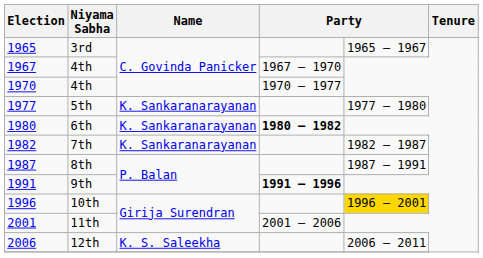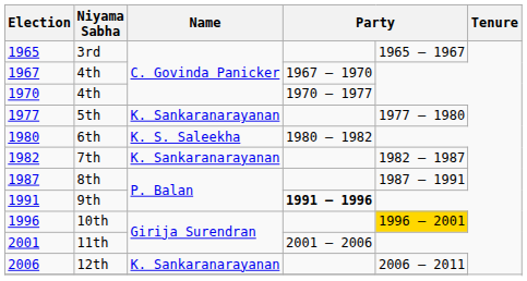6th | Name: K. Sankaranarayanan -> K. S. Saleekha
6th | column 4: bold -> normal
12th | Name: K. S. Saleekha -> K. Sankaranarayanan
